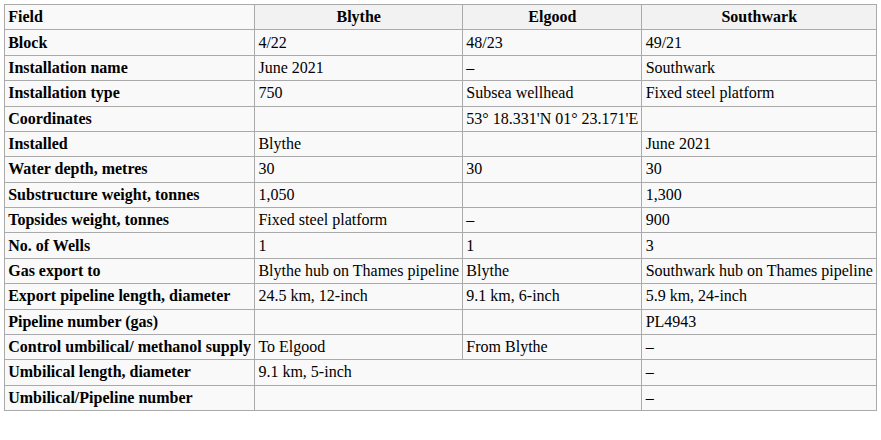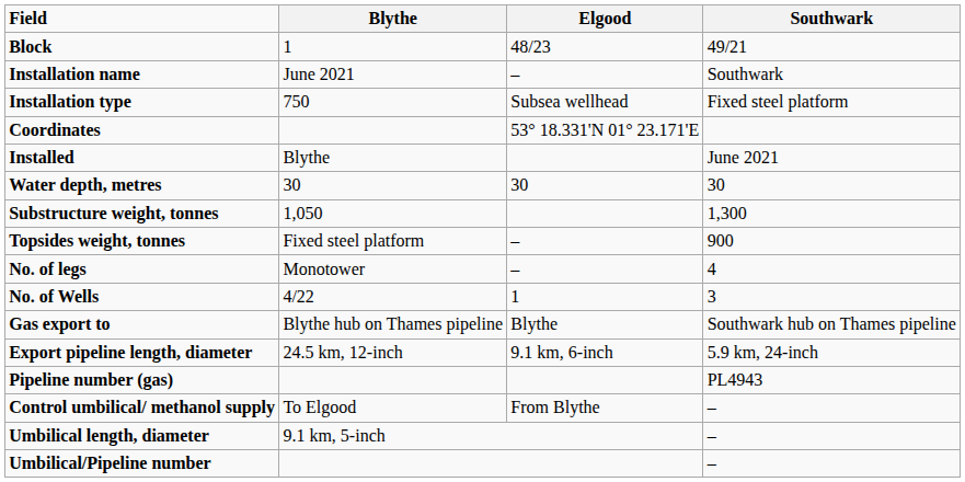Block | Blythe: 4/22 -> 1
+ row: No. of legs | Monotower | – | 4
No. of Wells | Blythe: 1 -> 4/22
